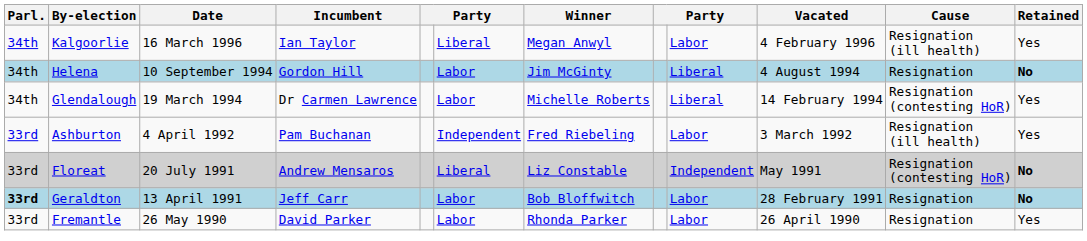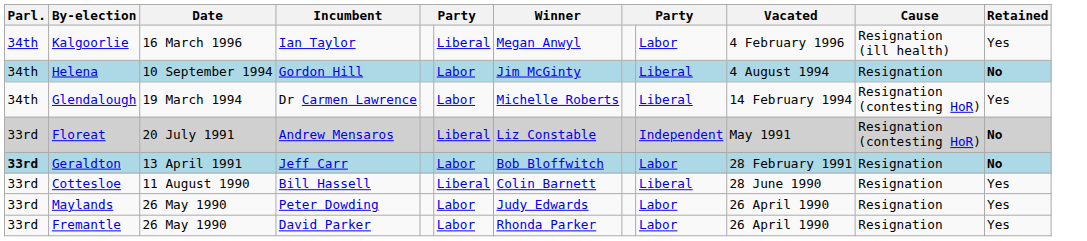- row: 33rd | Ashburton | 4 April 1992 | Pam Buchanan | Independent | Fred Riebeling | Labor | 3 March 1992 | Resignation (ill health) | Yes
+ row: 33rd | Cottesloe | 11 August 1990 | Bill Hassell | Liberal | Colin Barnett | Liberal | 28 June 1990 | Resignation | Yes
+ row: 33rd | Maylands | 26 May 1990 | Peter Dowding | Labor | Judy Edwards | Labor | 26 April 1990 | Resignation | Yes
